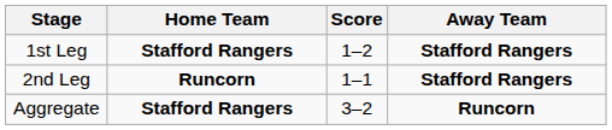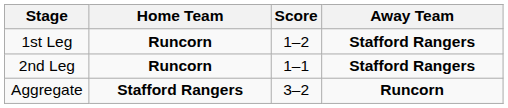1st Leg | Home Team: Stafford Rangers -> Runcorn
